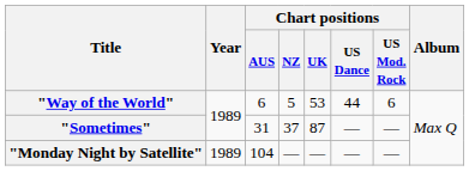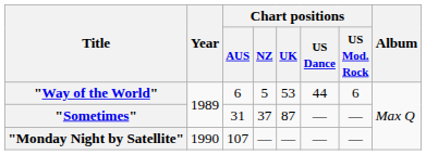"Monday Night by Satellite" | Year: 1989 -> 1990
"Monday Night by Satellite" | Chart positions / AUS: 104 -> 107
